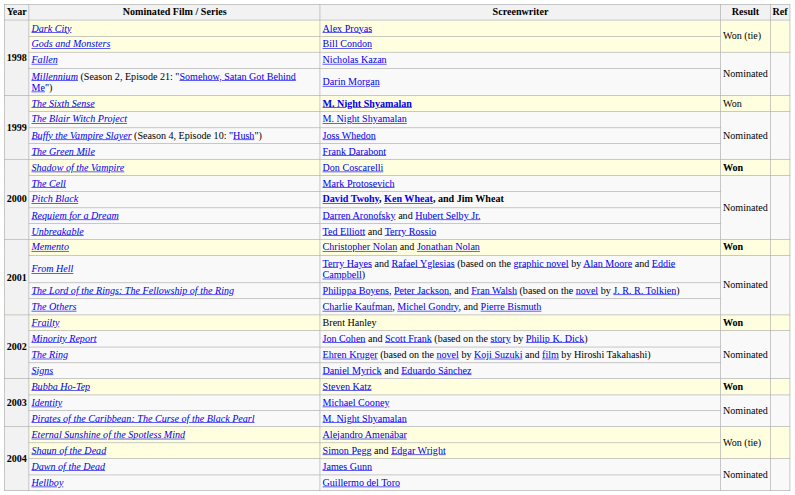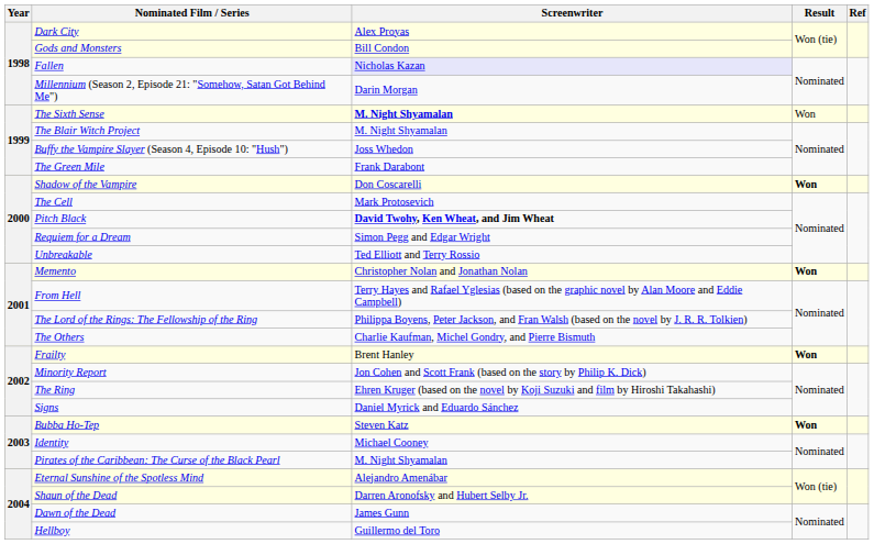Fallen | Screenwriter: no background -> lavender background
Requiem for a Dream | Screenwriter: Darren Aronofsky and Hubert Selby Jr. -> Simon Pegg and Edgar Wright
Shaun of the Dead | Screenwriter: Simon Pegg and Edgar Wright -> Darren Aronofsky and Hubert Selby Jr.
